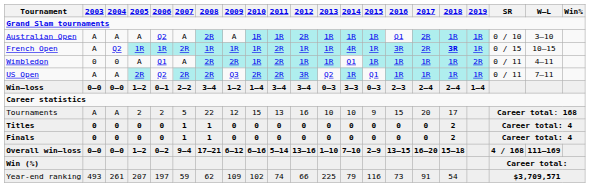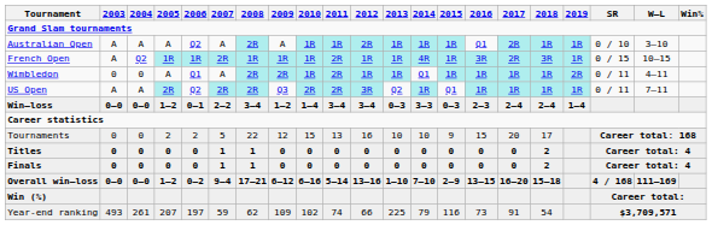French Open | 2018: bold -> normal
Tournaments | 2003: A -> 0
Tournaments | 2004: A -> 0
